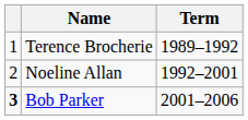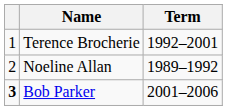Terence Brocherie | Term: 1989–1992 -> 1992–2001
Noeline Allan | Term: 1992–2001 -> 1989–1992
